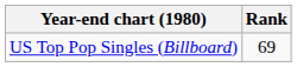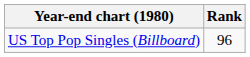US Top Pop Singles (Billboard) | Rank: 69 -> 96
